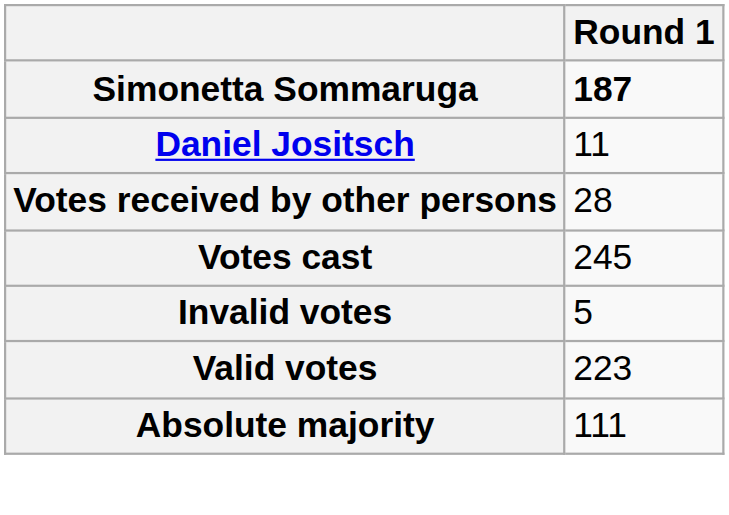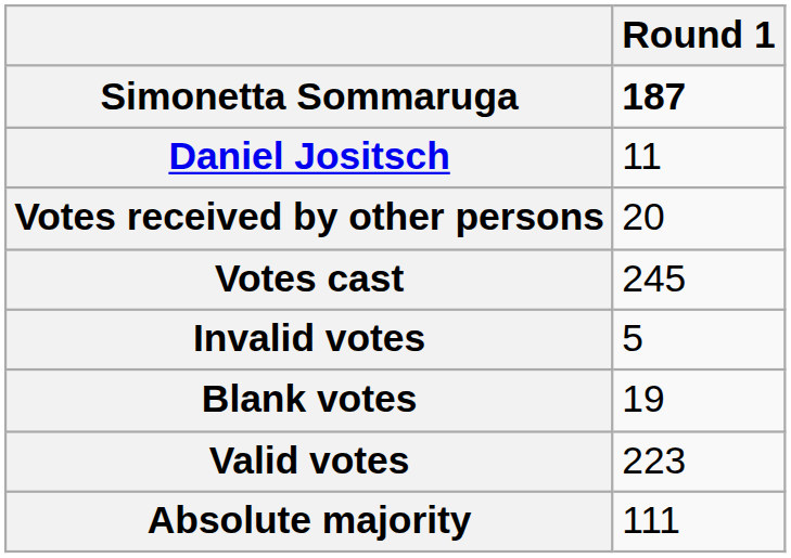Votes received by other persons | Round 1: 28 -> 20
+ row: Blank votes | 19
